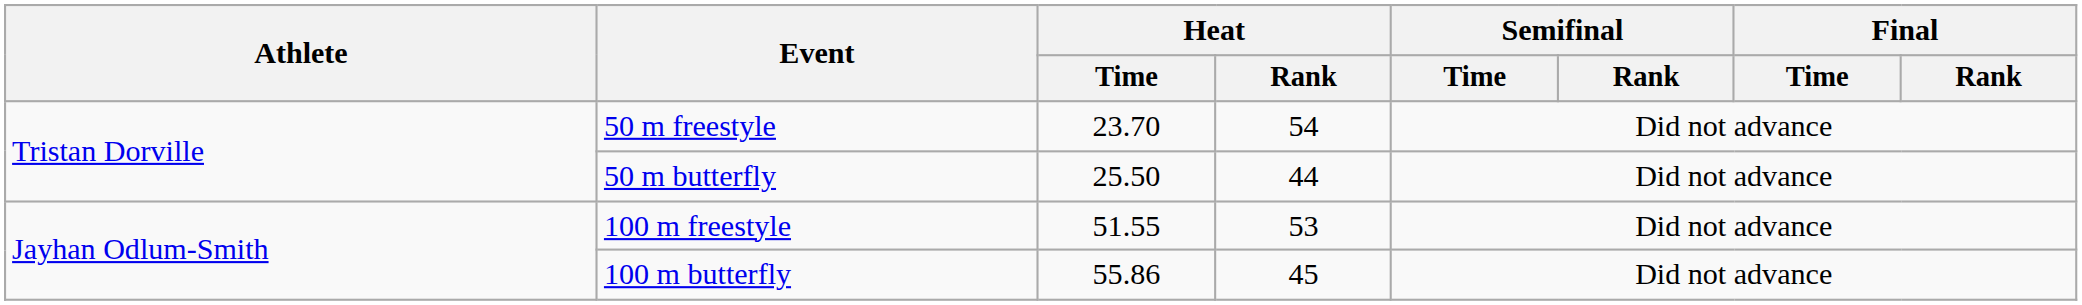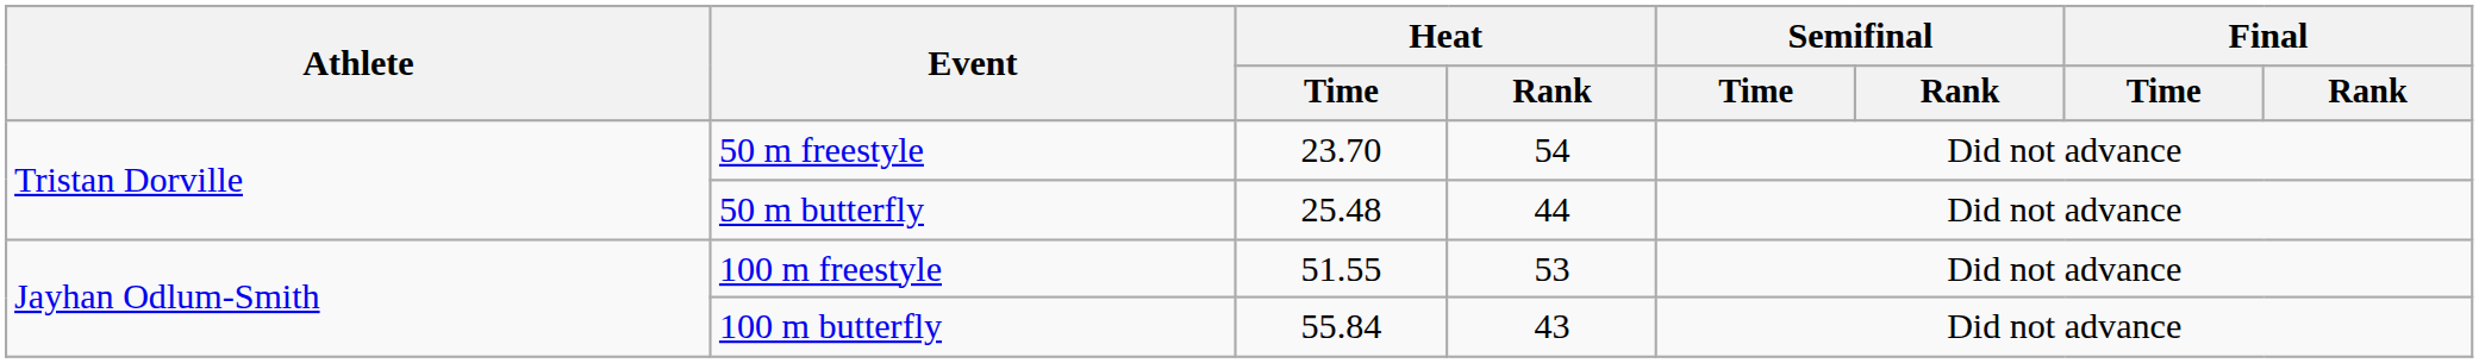50 m butterfly | Heat / Time: 25.50 -> 25.48
100 m butterfly | Heat / Time: 55.86 -> 55.84
100 m butterfly | Heat / Rank: 45 -> 43
